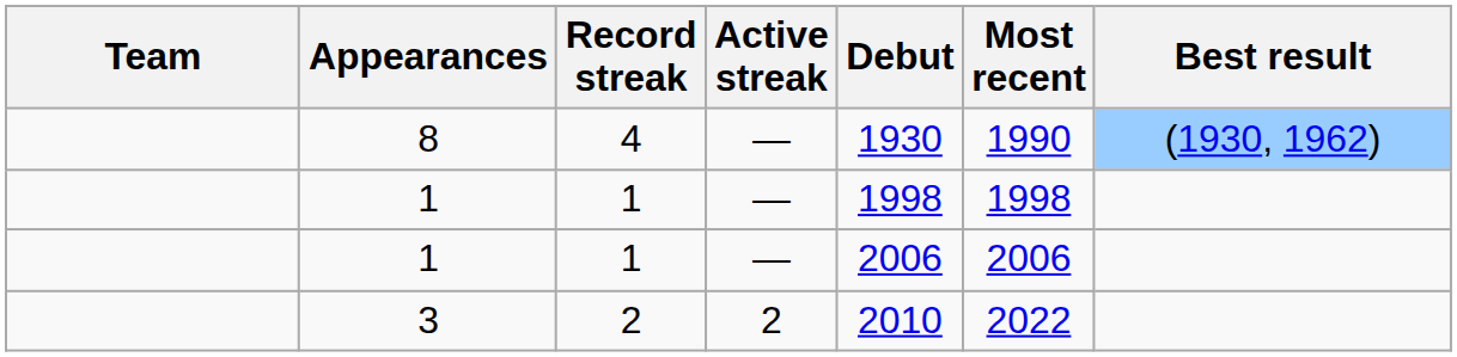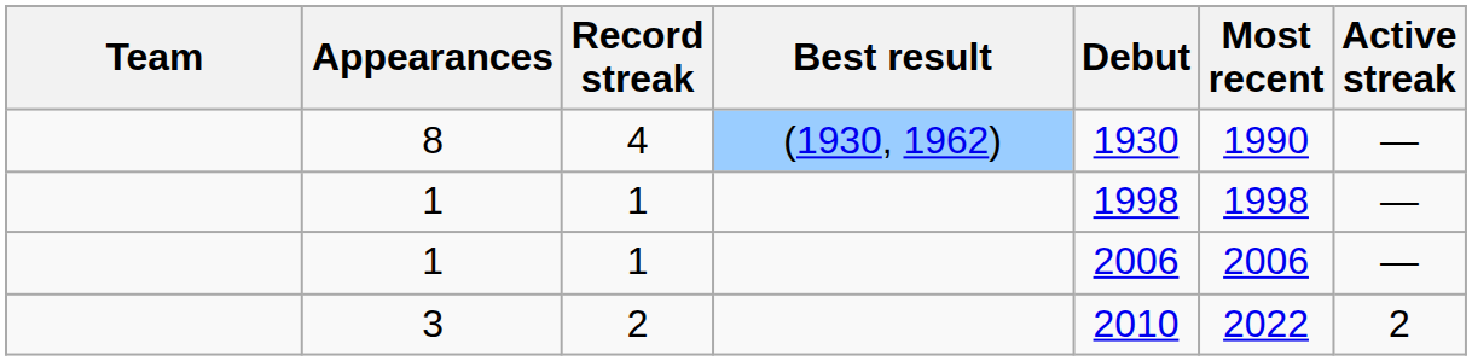columns swapped: Active streak <-> Best result
